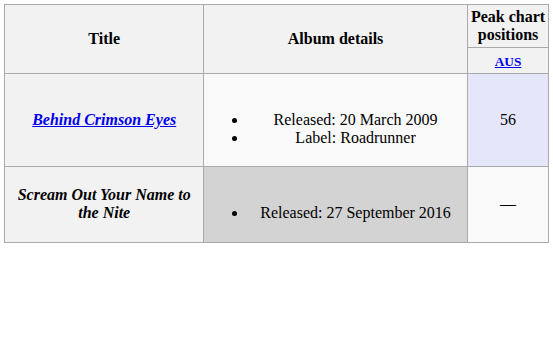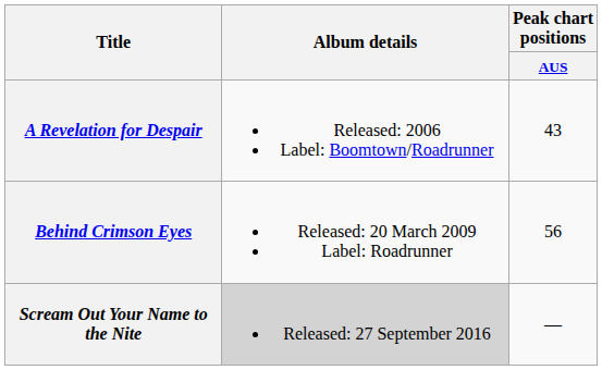+ row: A Revelation for Despair | Released: 2006 Label: Boomtown/Roadrunner | 43
Behind Crimson Eyes | Peak chart positions / AUS: lavender background -> no background
